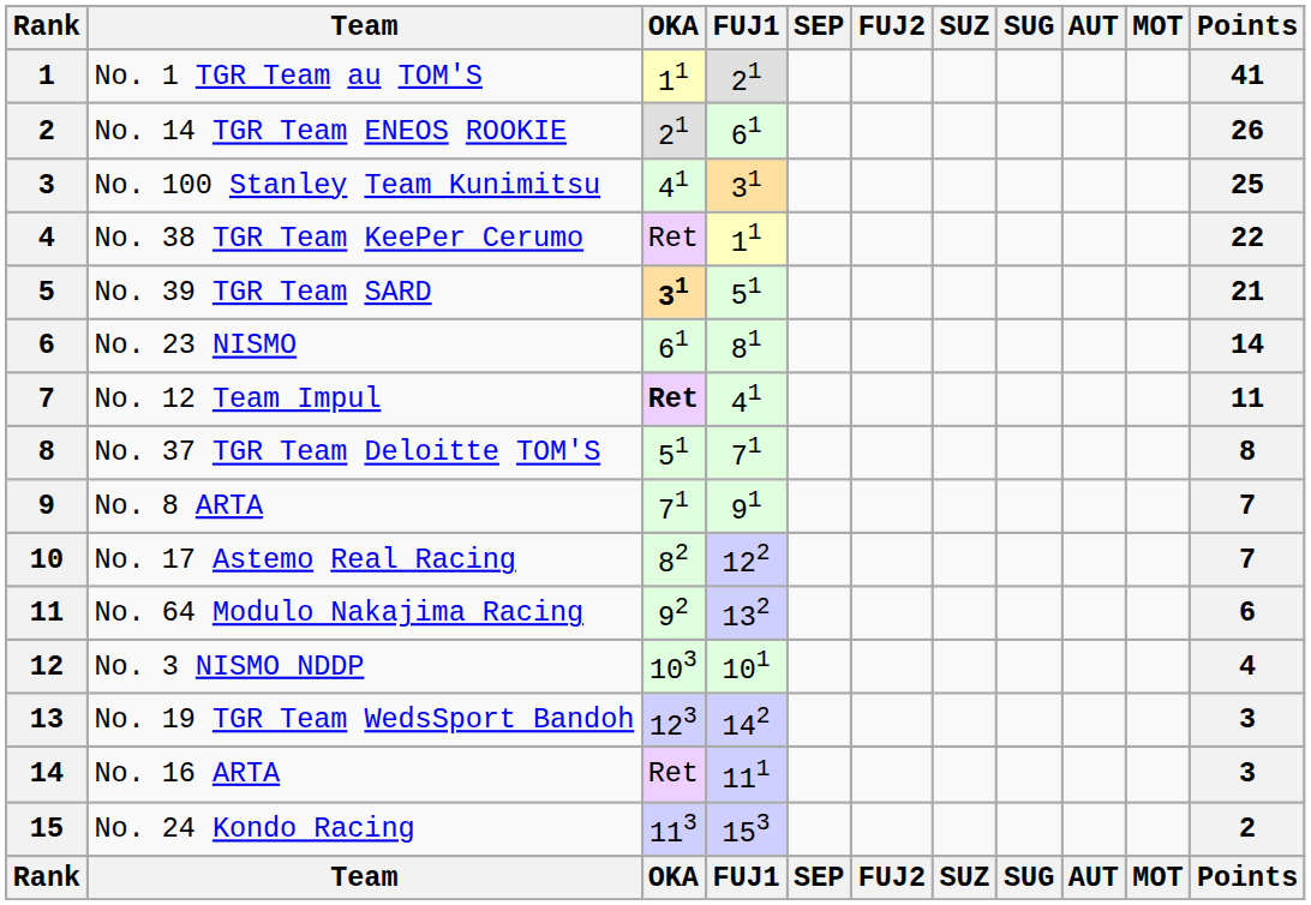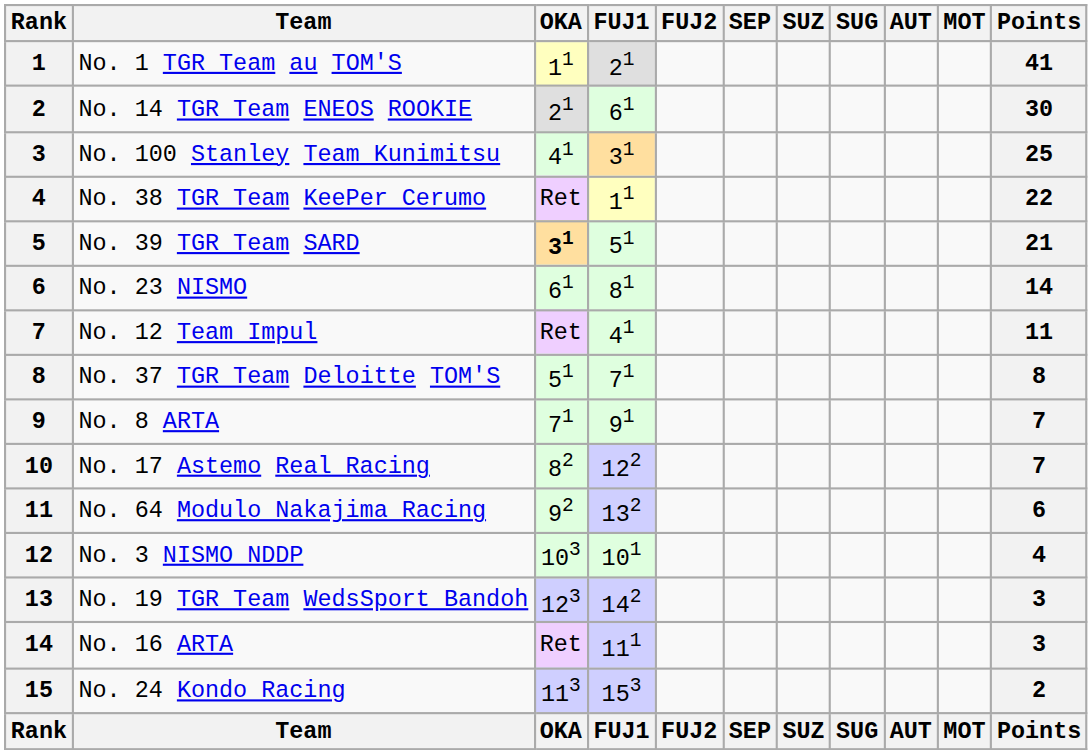columns swapped: SEP <-> FUJ2
No. 14 TGR Team ENEOS ROOKIE | Points: 26 -> 30
No. 12 Team Impul | OKA: bold -> normal
